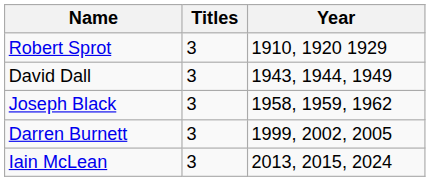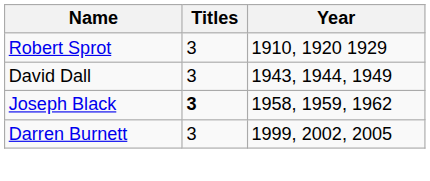Joseph Black | Titles: normal -> bold
- row: Iain McLean | 3 | 2013, 2015, 2024
